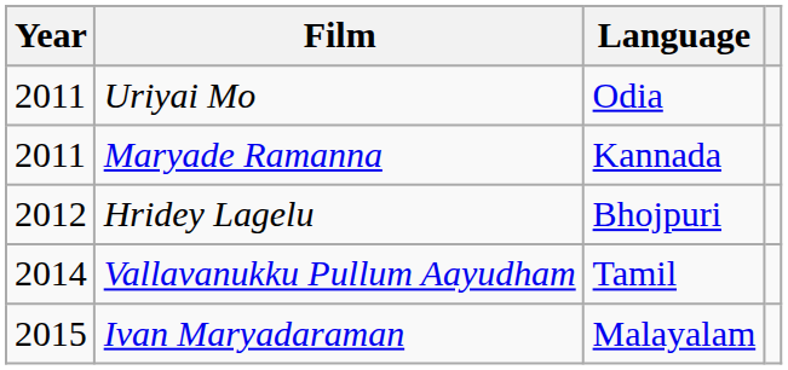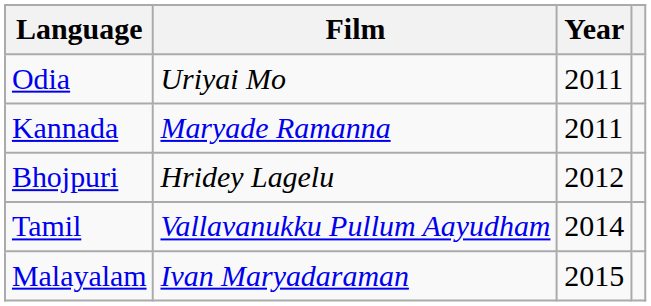columns swapped: Year <-> Language
